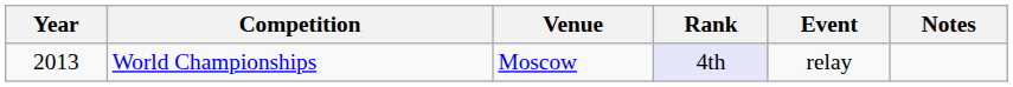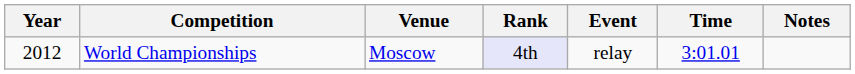+ column: Time | 3:01.01
World Championships | Year: 2013 -> 2012
